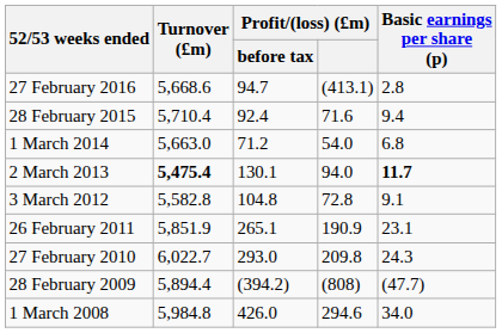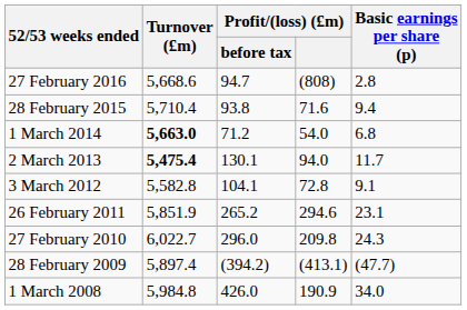27 February 2016 | Profit/(loss) (£m): (413.1) -> (808)
28 February 2015 | Profit/(loss) (£m) / before tax: 92.4 -> 93.8
1 March 2014 | Turnover (£m): normal -> bold
2 March 2013 | Basic earnings per share (p): bold -> normal
3 March 2012 | Profit/(loss) (£m) / before tax: 104.8 -> 104.1
26 February 2011 | Profit/(loss) (£m) / before tax: 265.1 -> 265.2
26 February 2011 | Profit/(loss) (£m): 190.9 -> 294.6
27 February 2010 | Profit/(loss) (£m) / before tax: 293.0 -> 296.0
28 February 2009 | Turnover (£m): 5,894.4 -> 5,897.4
28 February 2009 | Profit/(loss) (£m): (808) -> (413.1)
1 March 2008 | Profit/(loss) (£m): 294.6 -> 190.9
